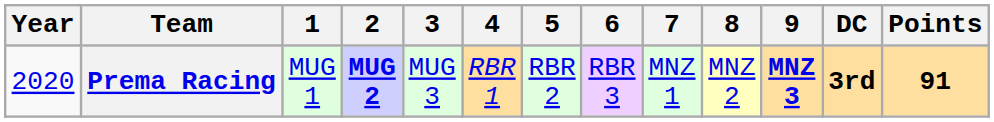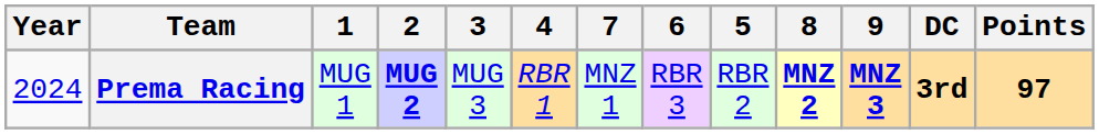columns swapped: 5 <-> 7
Prema Racing | Year: 2020 -> 2024
Prema Racing | 8: normal -> bold
Prema Racing | Points: 91 -> 97
